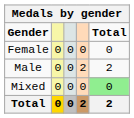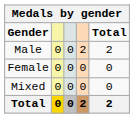rows swapped: Male <-> Female
Mixed | Total: lightgreen background -> no background
